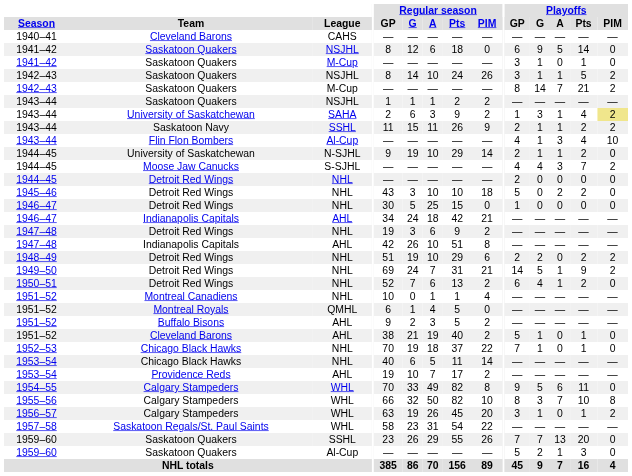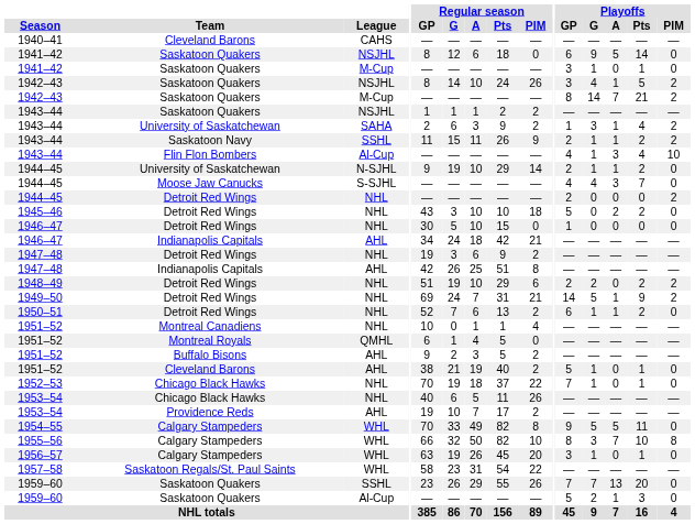1942–43 / NSJHL | Playoffs / G: 1 -> 4
1943–44 / SAHA | Playoffs / PIM: khaki background -> no background
1944–45 / S-SJHL | Playoffs / PIM: 2 -> 0
1944–45 / NHL | Playoffs / PIM: 0 -> 2
1946–47 / NHL | Regular season / A: 25 -> 10
1947–48 / AHL | Regular season / A: 10 -> 25
1950–51 | Playoffs / G: 4 -> 1
1953–54 / NHL | Regular season / PIM: 14 -> 26
1954–55 | Playoffs / A: 6 -> 5
1956–57 | Playoffs / PIM: 2 -> 0
